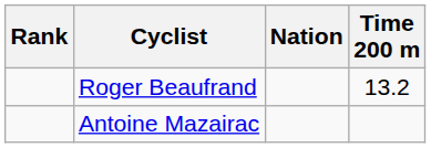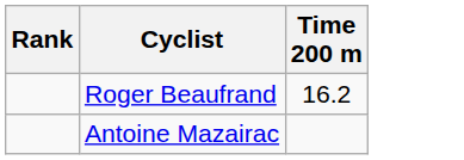- column: Nation
Roger Beaufrand | Time 200 m: 13.2 -> 16.2
